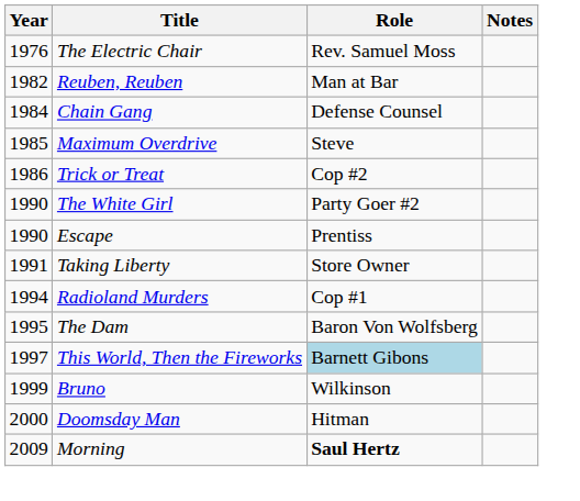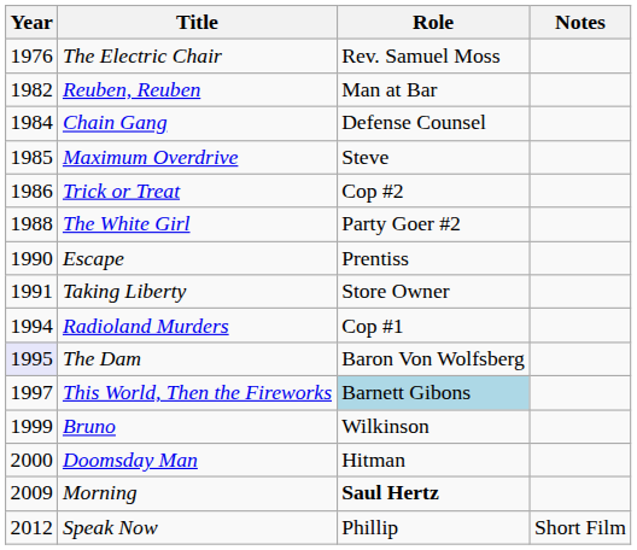The White Girl | Year: 1990 -> 1988
The Dam | Year: no background -> lavender background
+ row: 2012 | Speak Now | Phillip | Short Film
